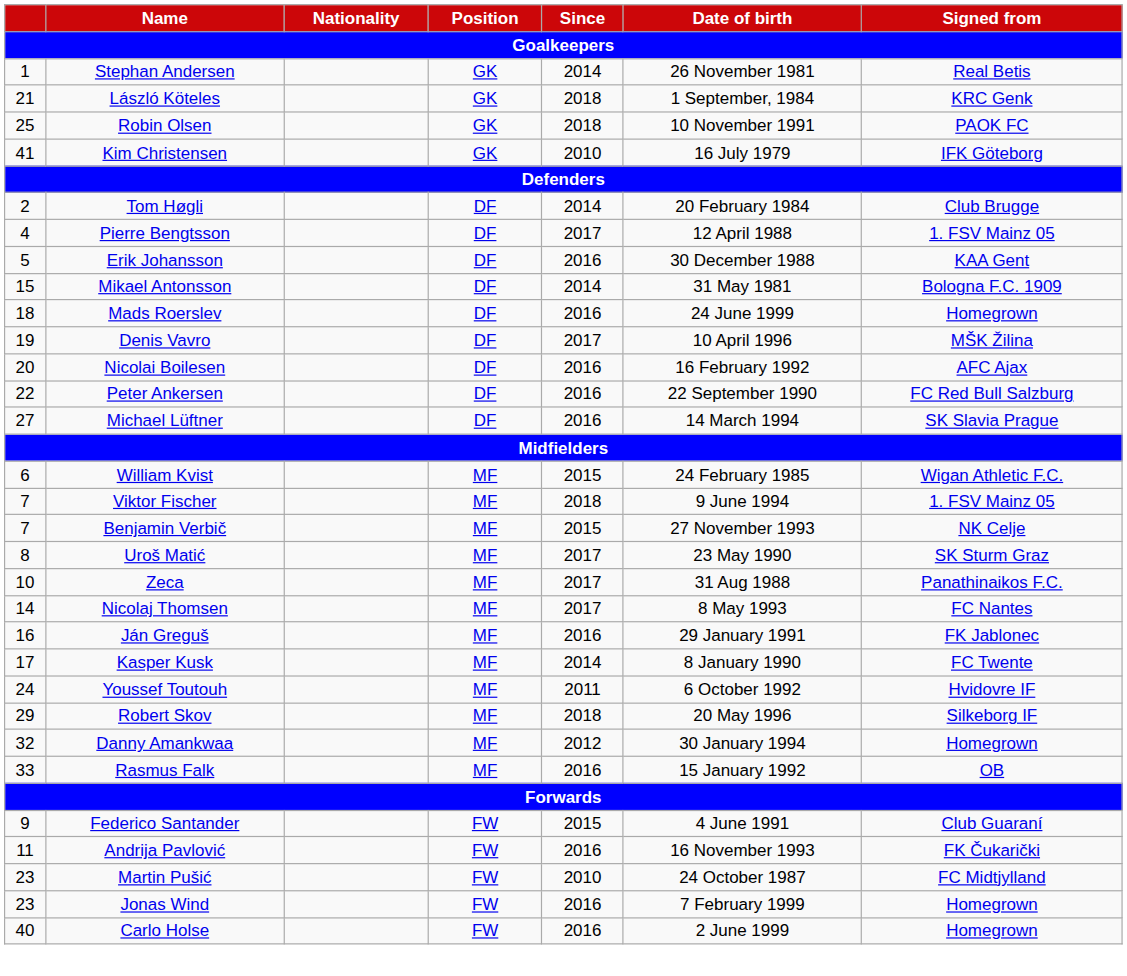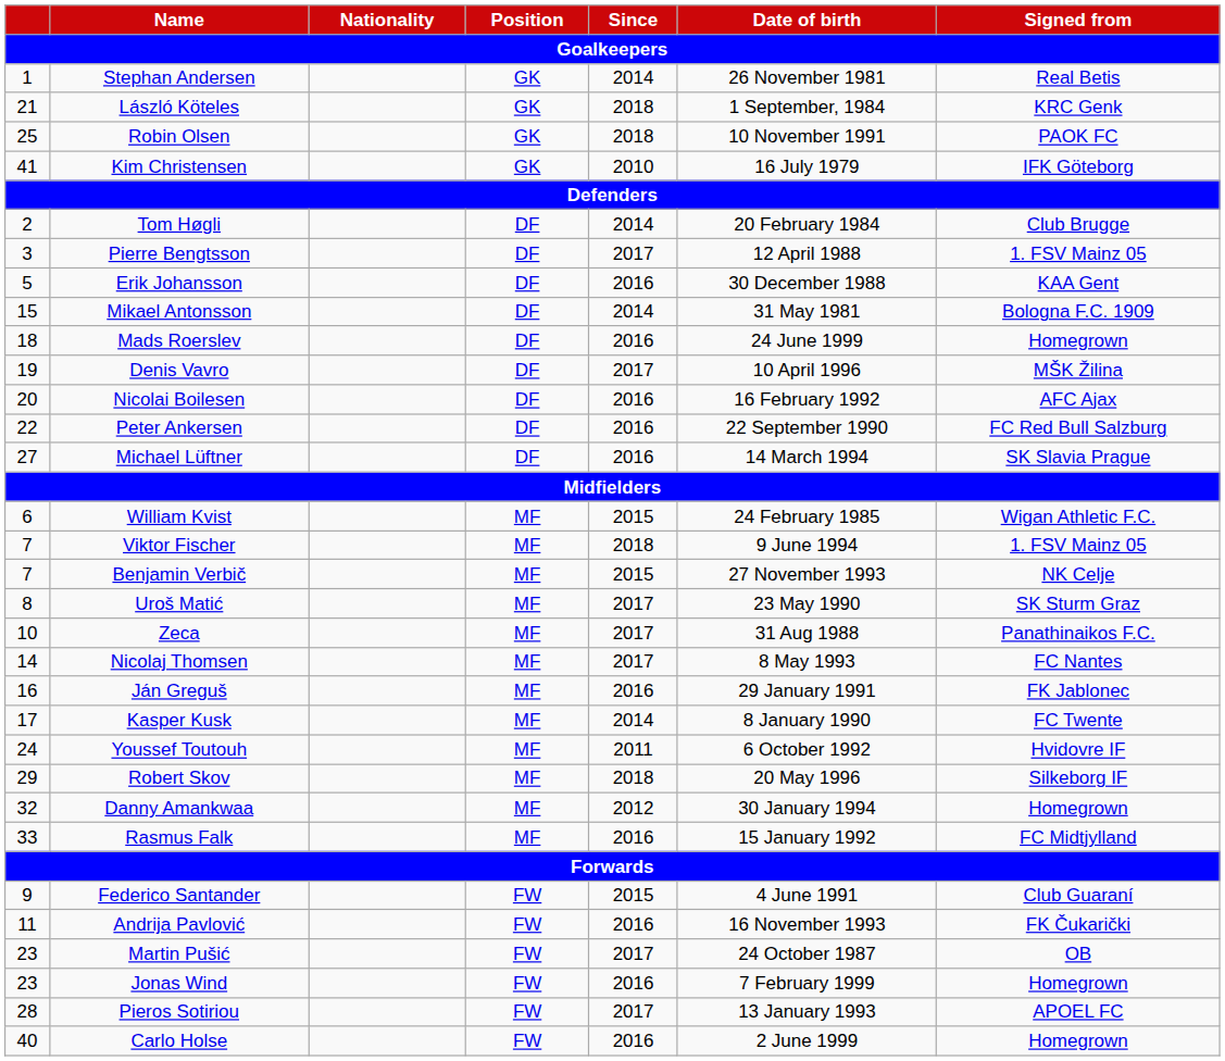Pierre Bengtsson | column 1: 4 -> 3
Rasmus Falk | Signed from: OB -> FC Midtjylland
Martin Pušić | Since: 2010 -> 2017
Martin Pušić | Signed from: FC Midtjylland -> OB
+ row: 28 | Pieros Sotiriou | FW | 2017 | 13 January 1993 | APOEL FC
